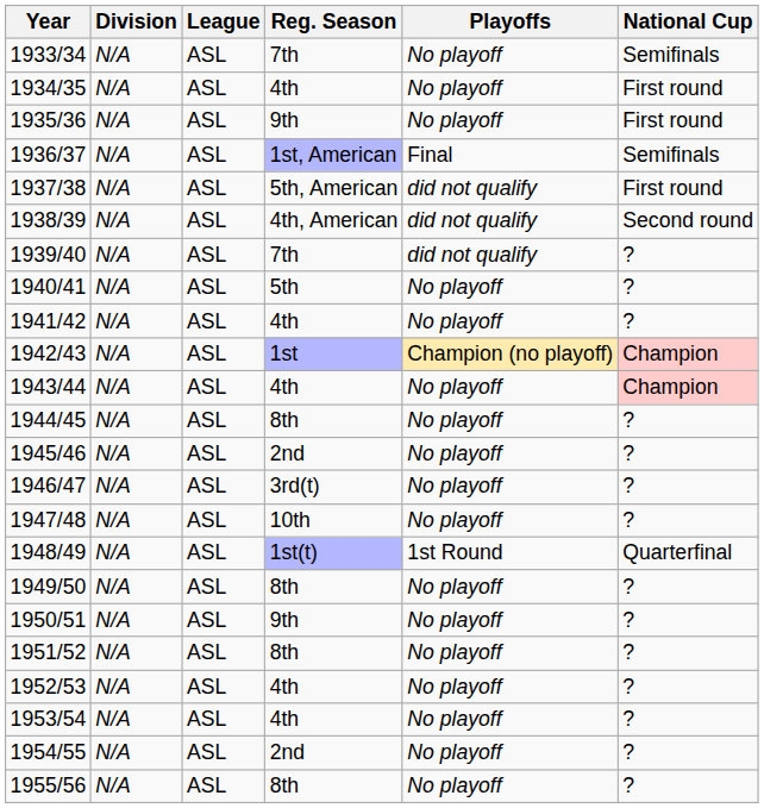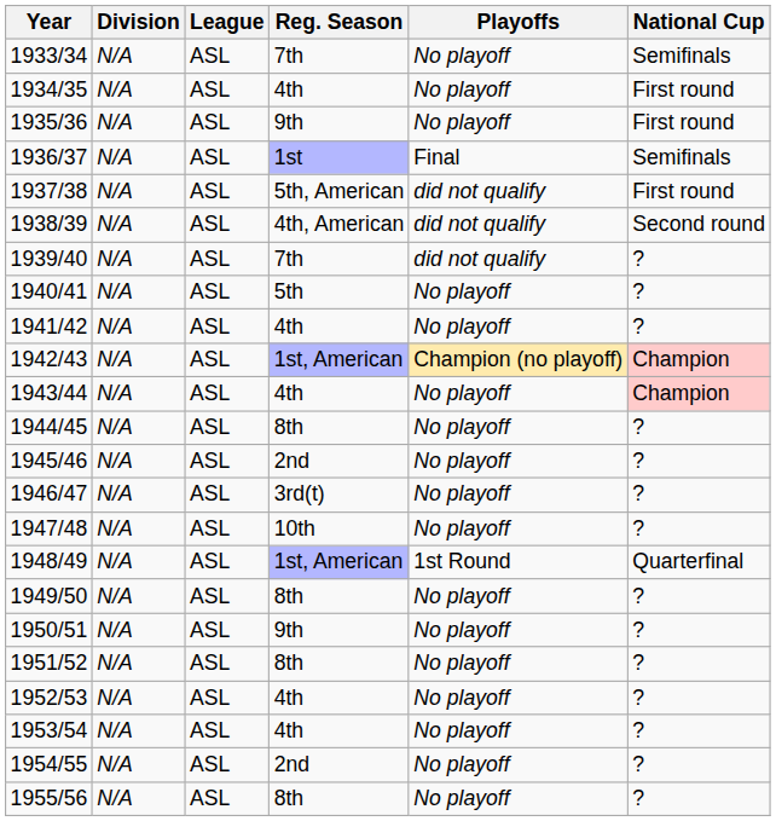1936/37 | Reg. Season: 1st, American -> 1st
1942/43 | Reg. Season: 1st -> 1st, American
1948/49 | Reg. Season: 1st(t) -> 1st, American
